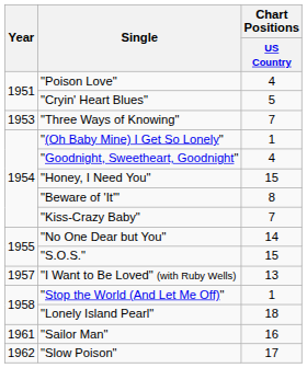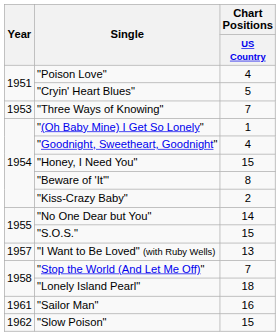"Kiss-Crazy Baby" | Chart Positions / US Country: 7 -> 2
"Stop the World (And Let Me Off)" | Chart Positions / US Country: 1 -> 7
"Slow Poison" | Chart Positions / US Country: 17 -> 15
